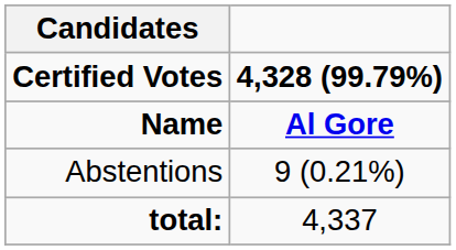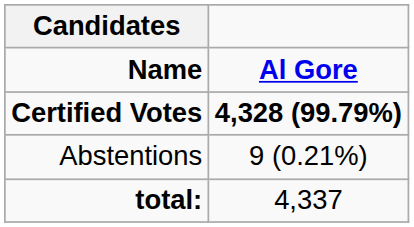rows swapped: Name <-> Certified Votes
